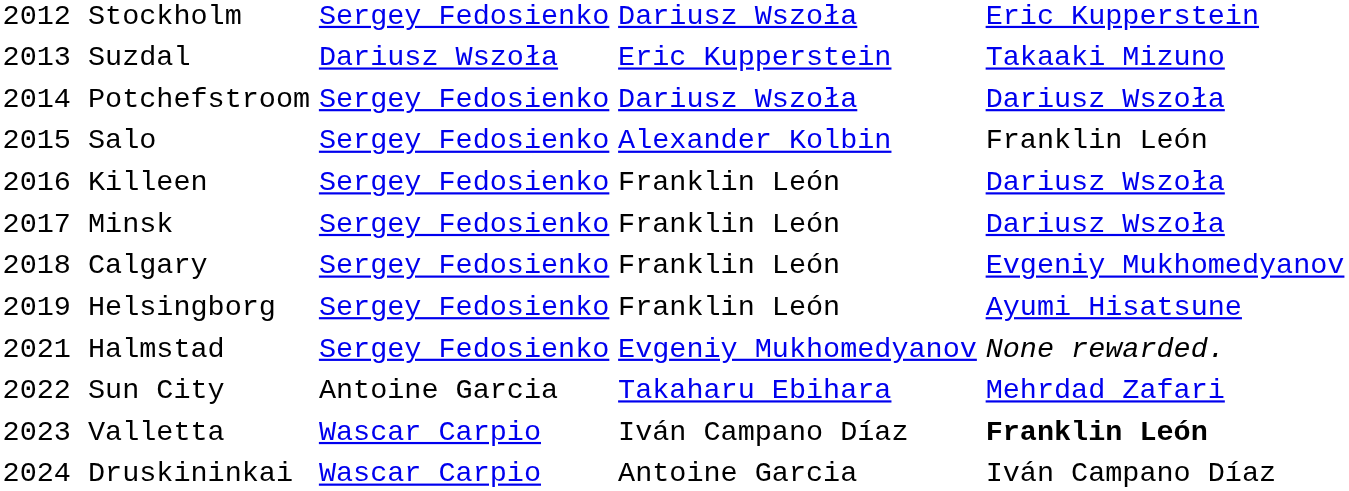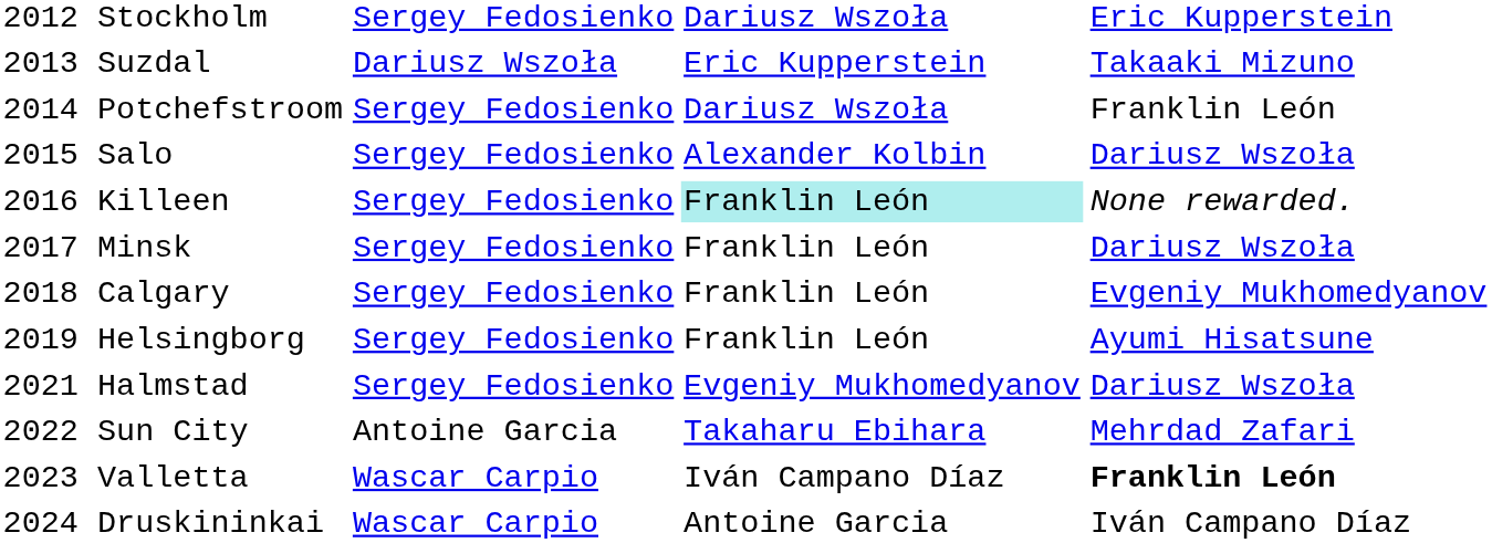2014 Potchefstroom | column 4: Dariusz Wszoła -> Franklin León
2015 Salo | column 4: Franklin León -> Dariusz Wszoła
2016 Killeen | column 3: no background -> paleturquoise background
2016 Killeen | column 4: Dariusz Wszoła -> None rewarded.
2021 Halmstad | column 4: None rewarded. -> Dariusz Wszoła
